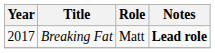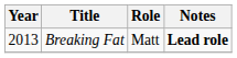Breaking Fat | Year: 2017 -> 2013
